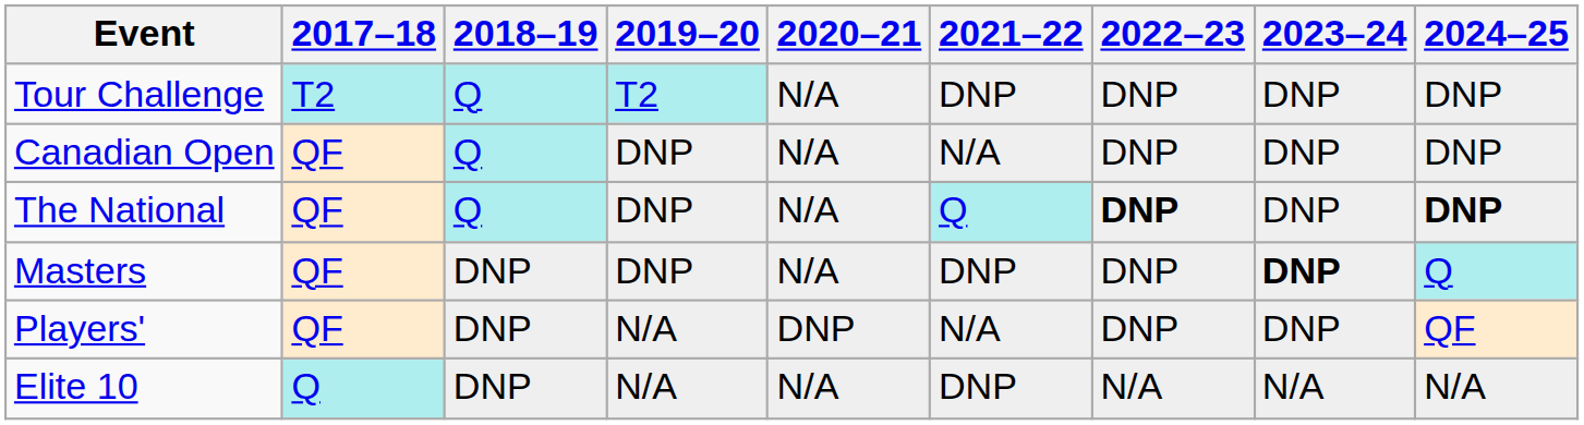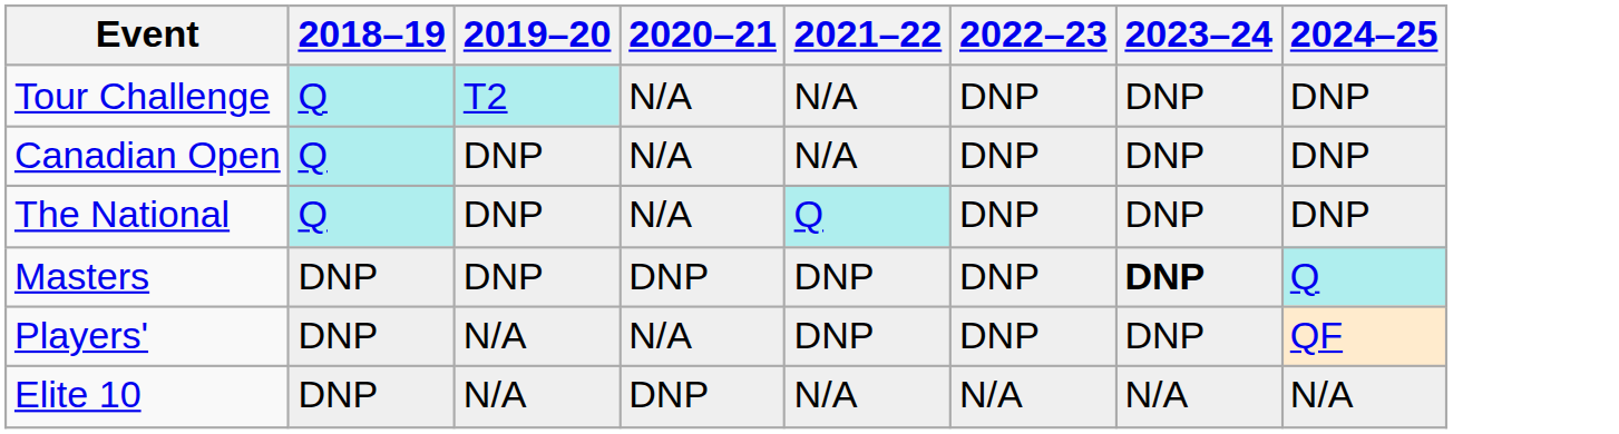- column: 2017–18 | T2 | QF | QF | QF | QF | Q
Tour Challenge | 2021–22: DNP -> N/A
The National | 2022–23: bold -> normal
The National | 2024–25: bold -> normal
Masters | 2020–21: N/A -> DNP
Players' | 2020–21: DNP -> N/A
Players' | 2021–22: N/A -> DNP
Elite 10 | 2020–21: N/A -> DNP
Elite 10 | 2021–22: DNP -> N/A
